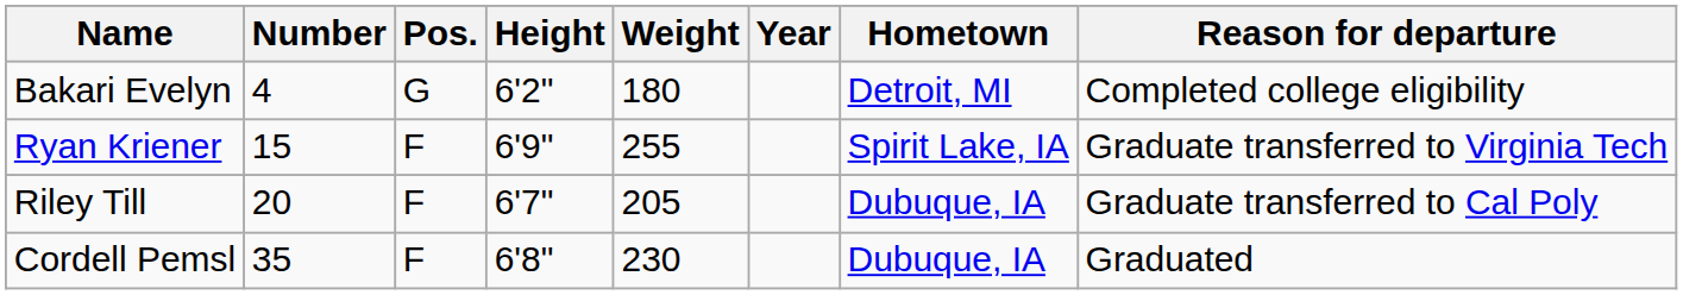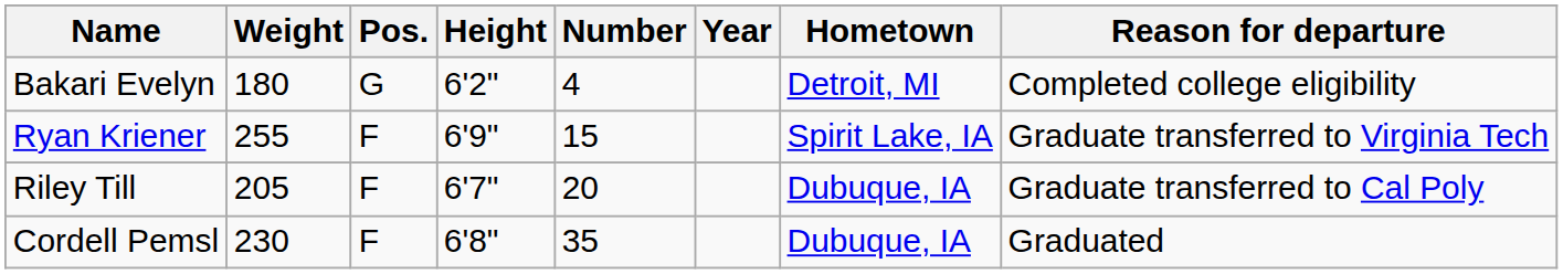columns swapped: Number <-> Weight
